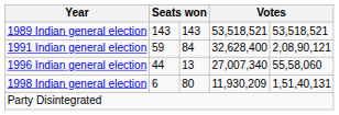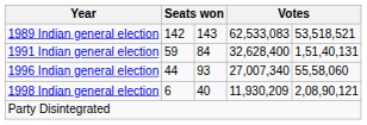1989 Indian general election | column 2: 143 -> 142
1989 Indian general election | column 4: 53,518,521 -> 62,533,083
1991 Indian general election | column 5: 2,08,90,121 -> 1,51,40,131
1996 Indian general election | column 3: 13 -> 93
1998 Indian general election | column 3: 80 -> 40
1998 Indian general election | column 5: 1,51,40,131 -> 2,08,90,121
